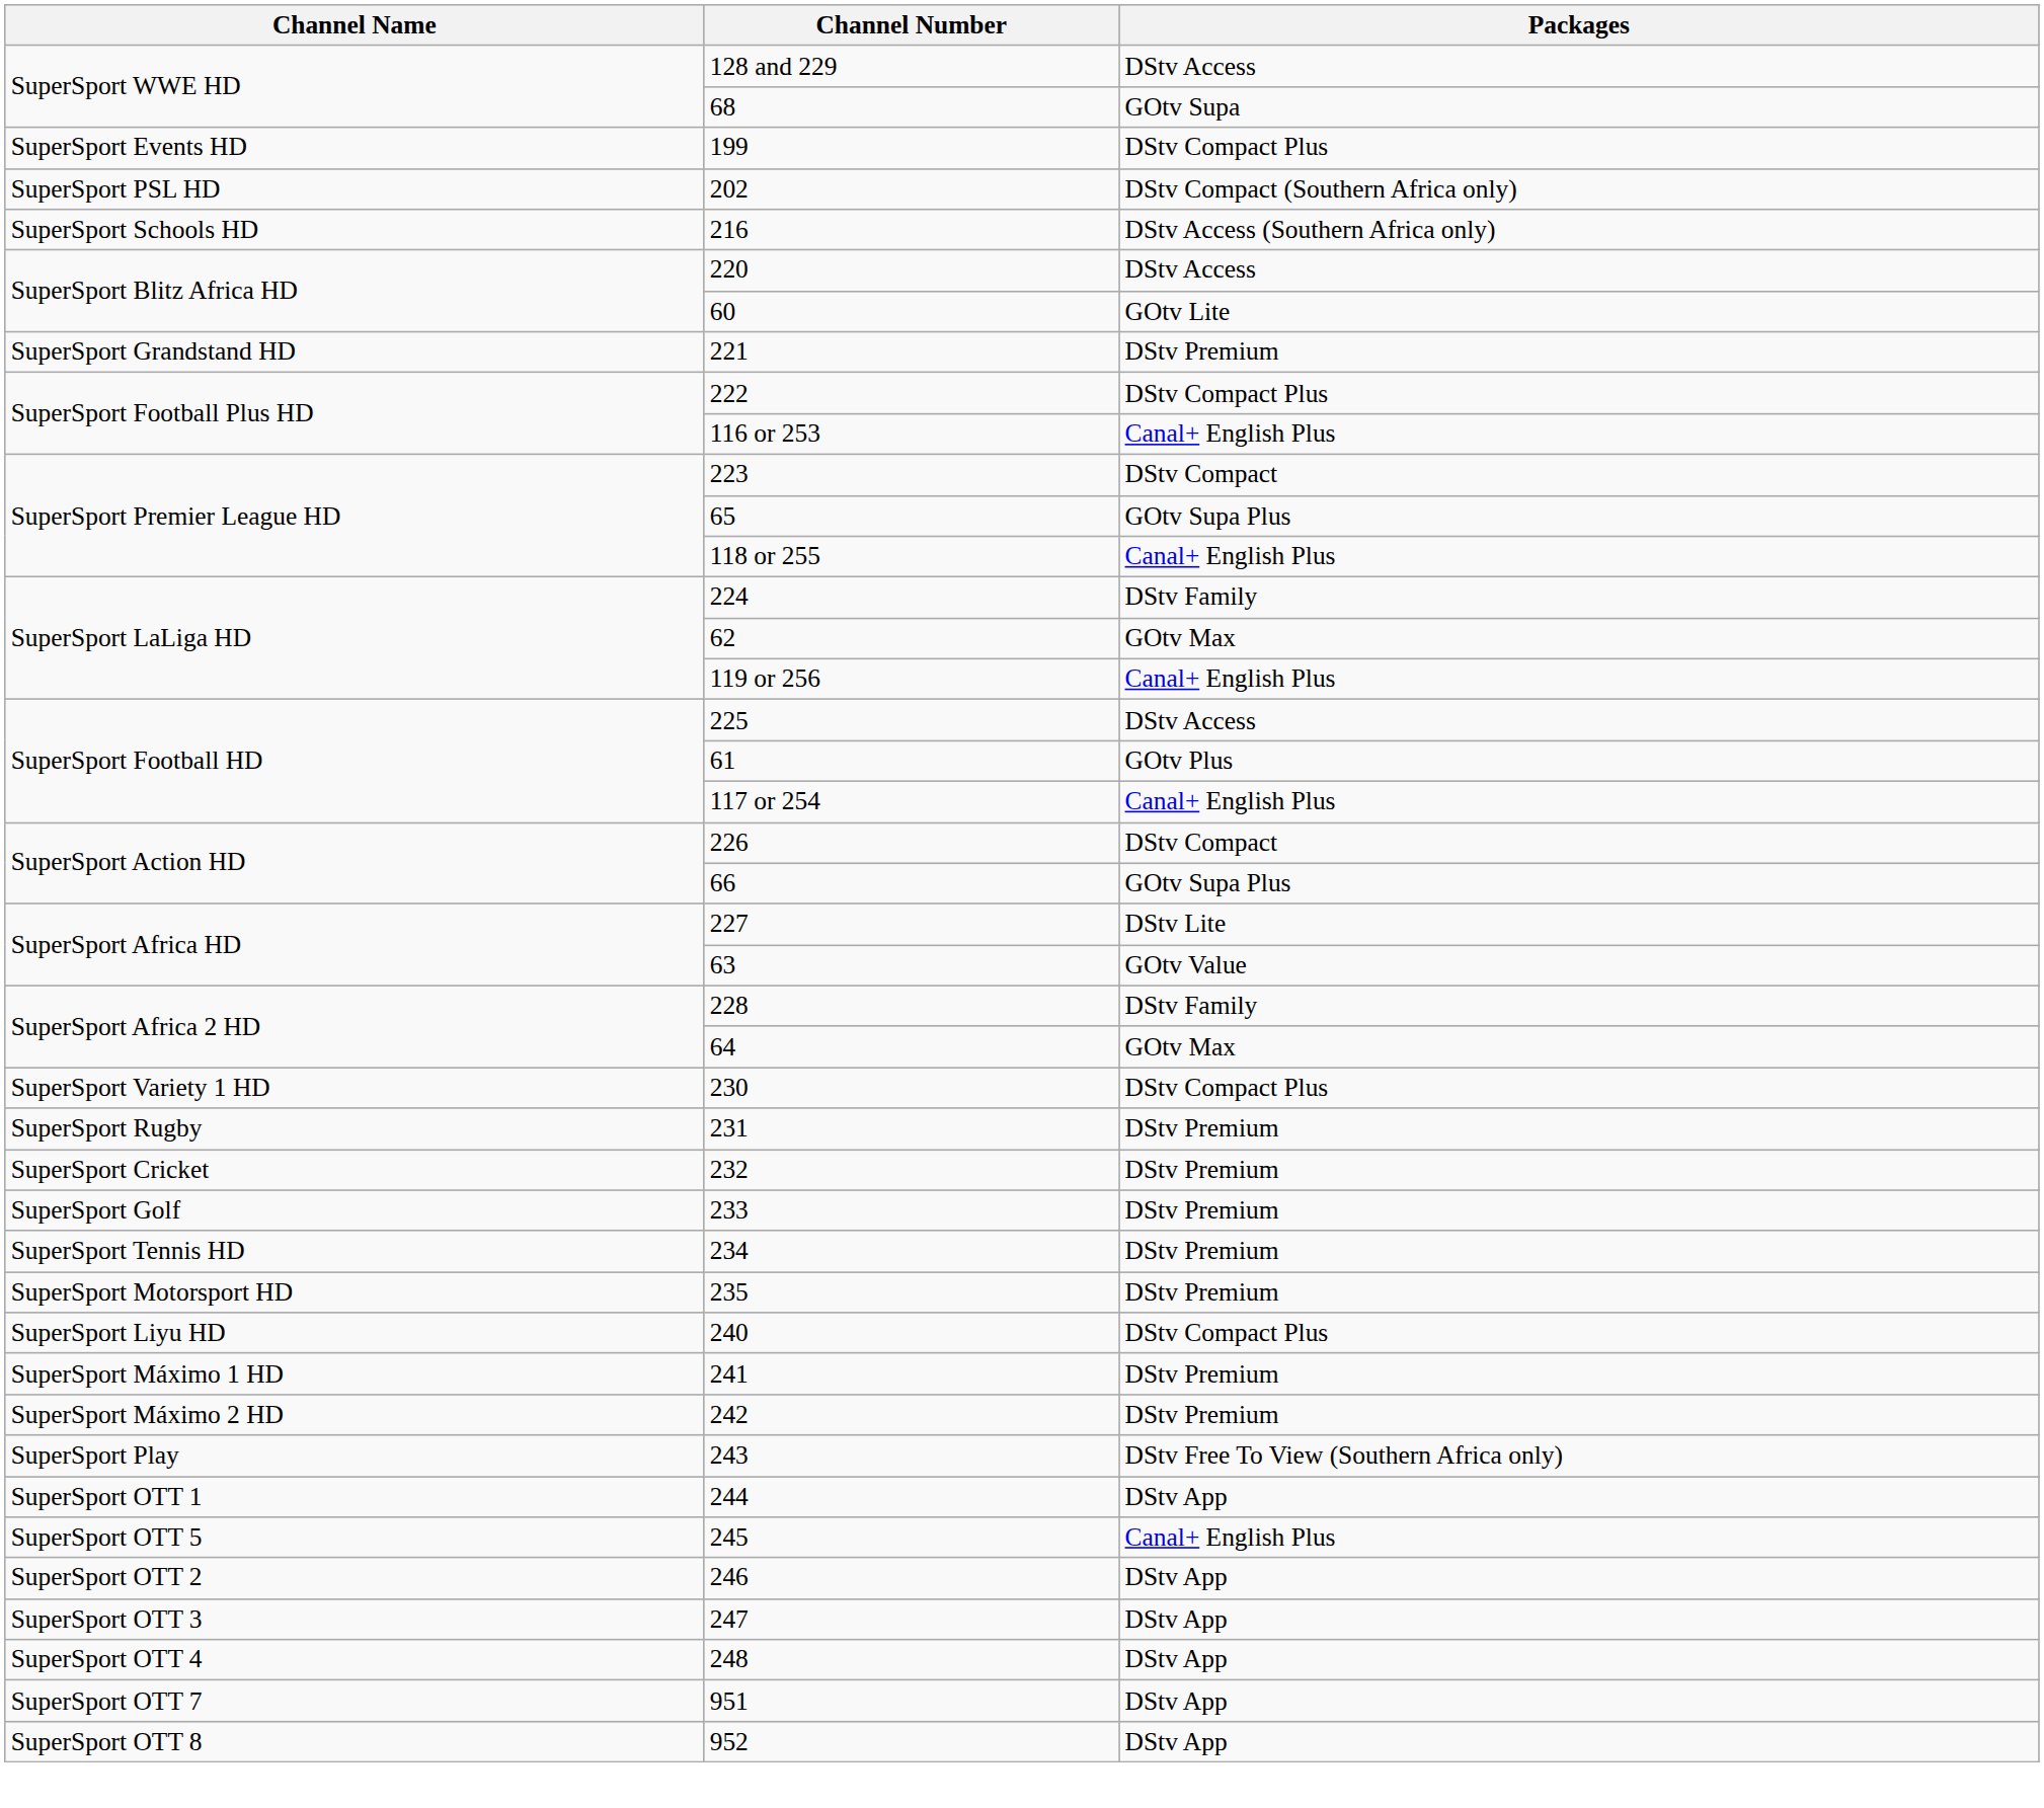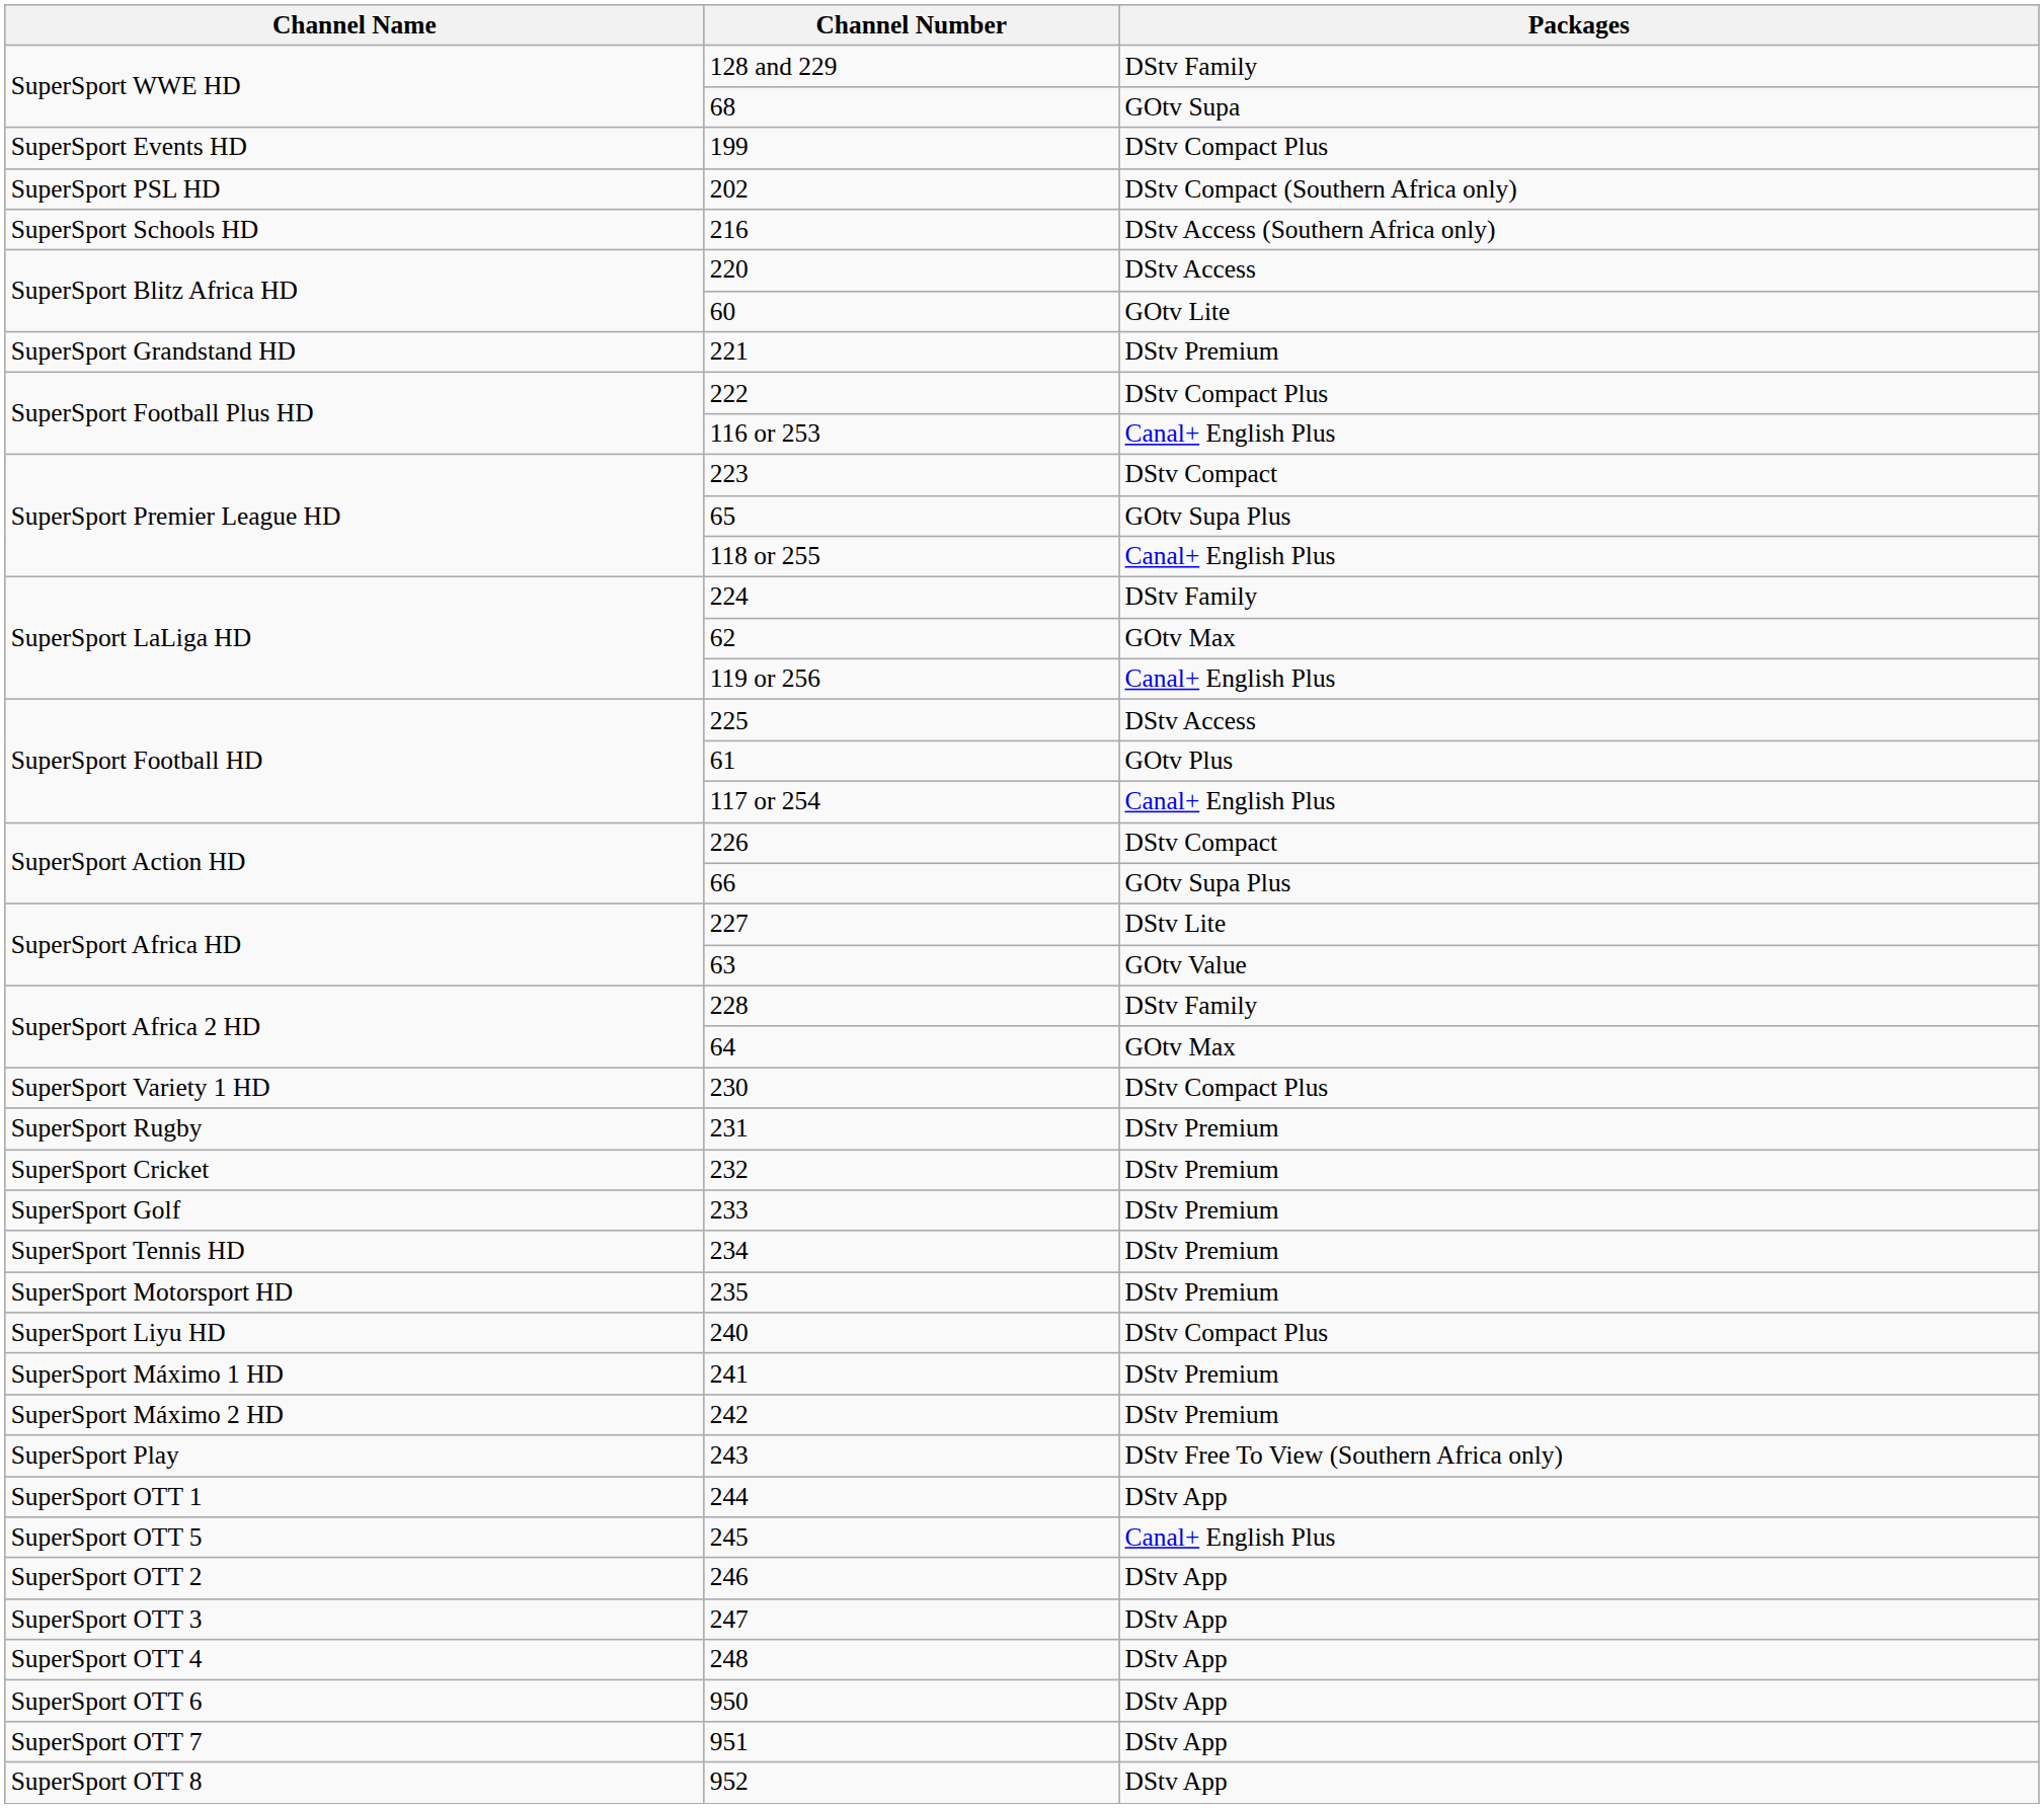128 and 229 | Packages: DStv Access -> DStv Family
+ row: SuperSport OTT 6 | 950 | DStv App
